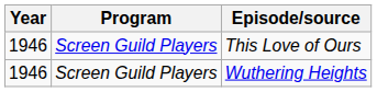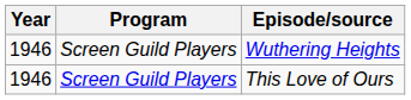rows swapped: This Love of Ours <-> Wuthering Heights
